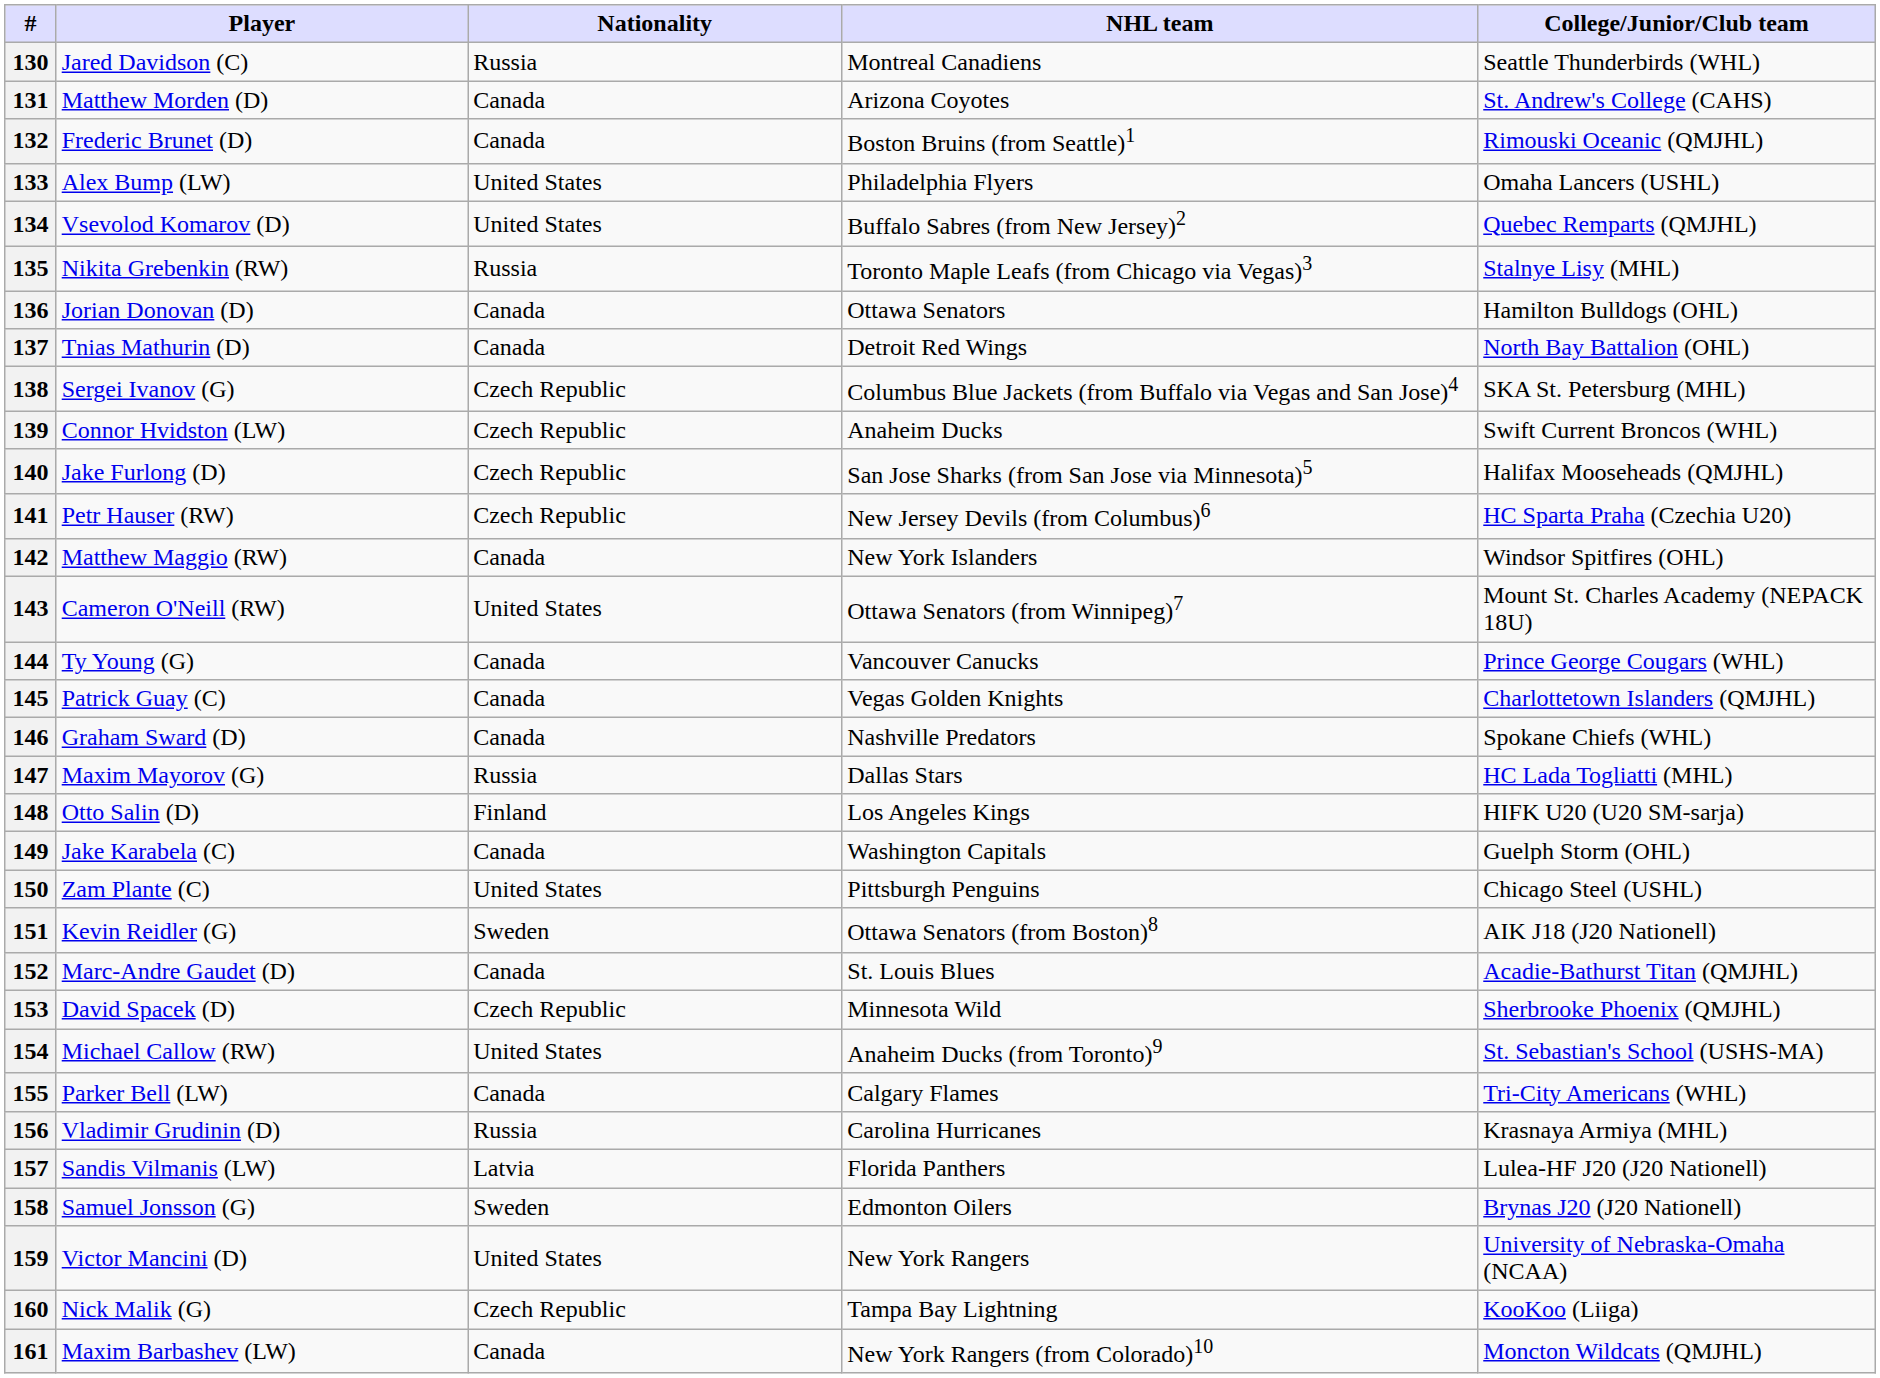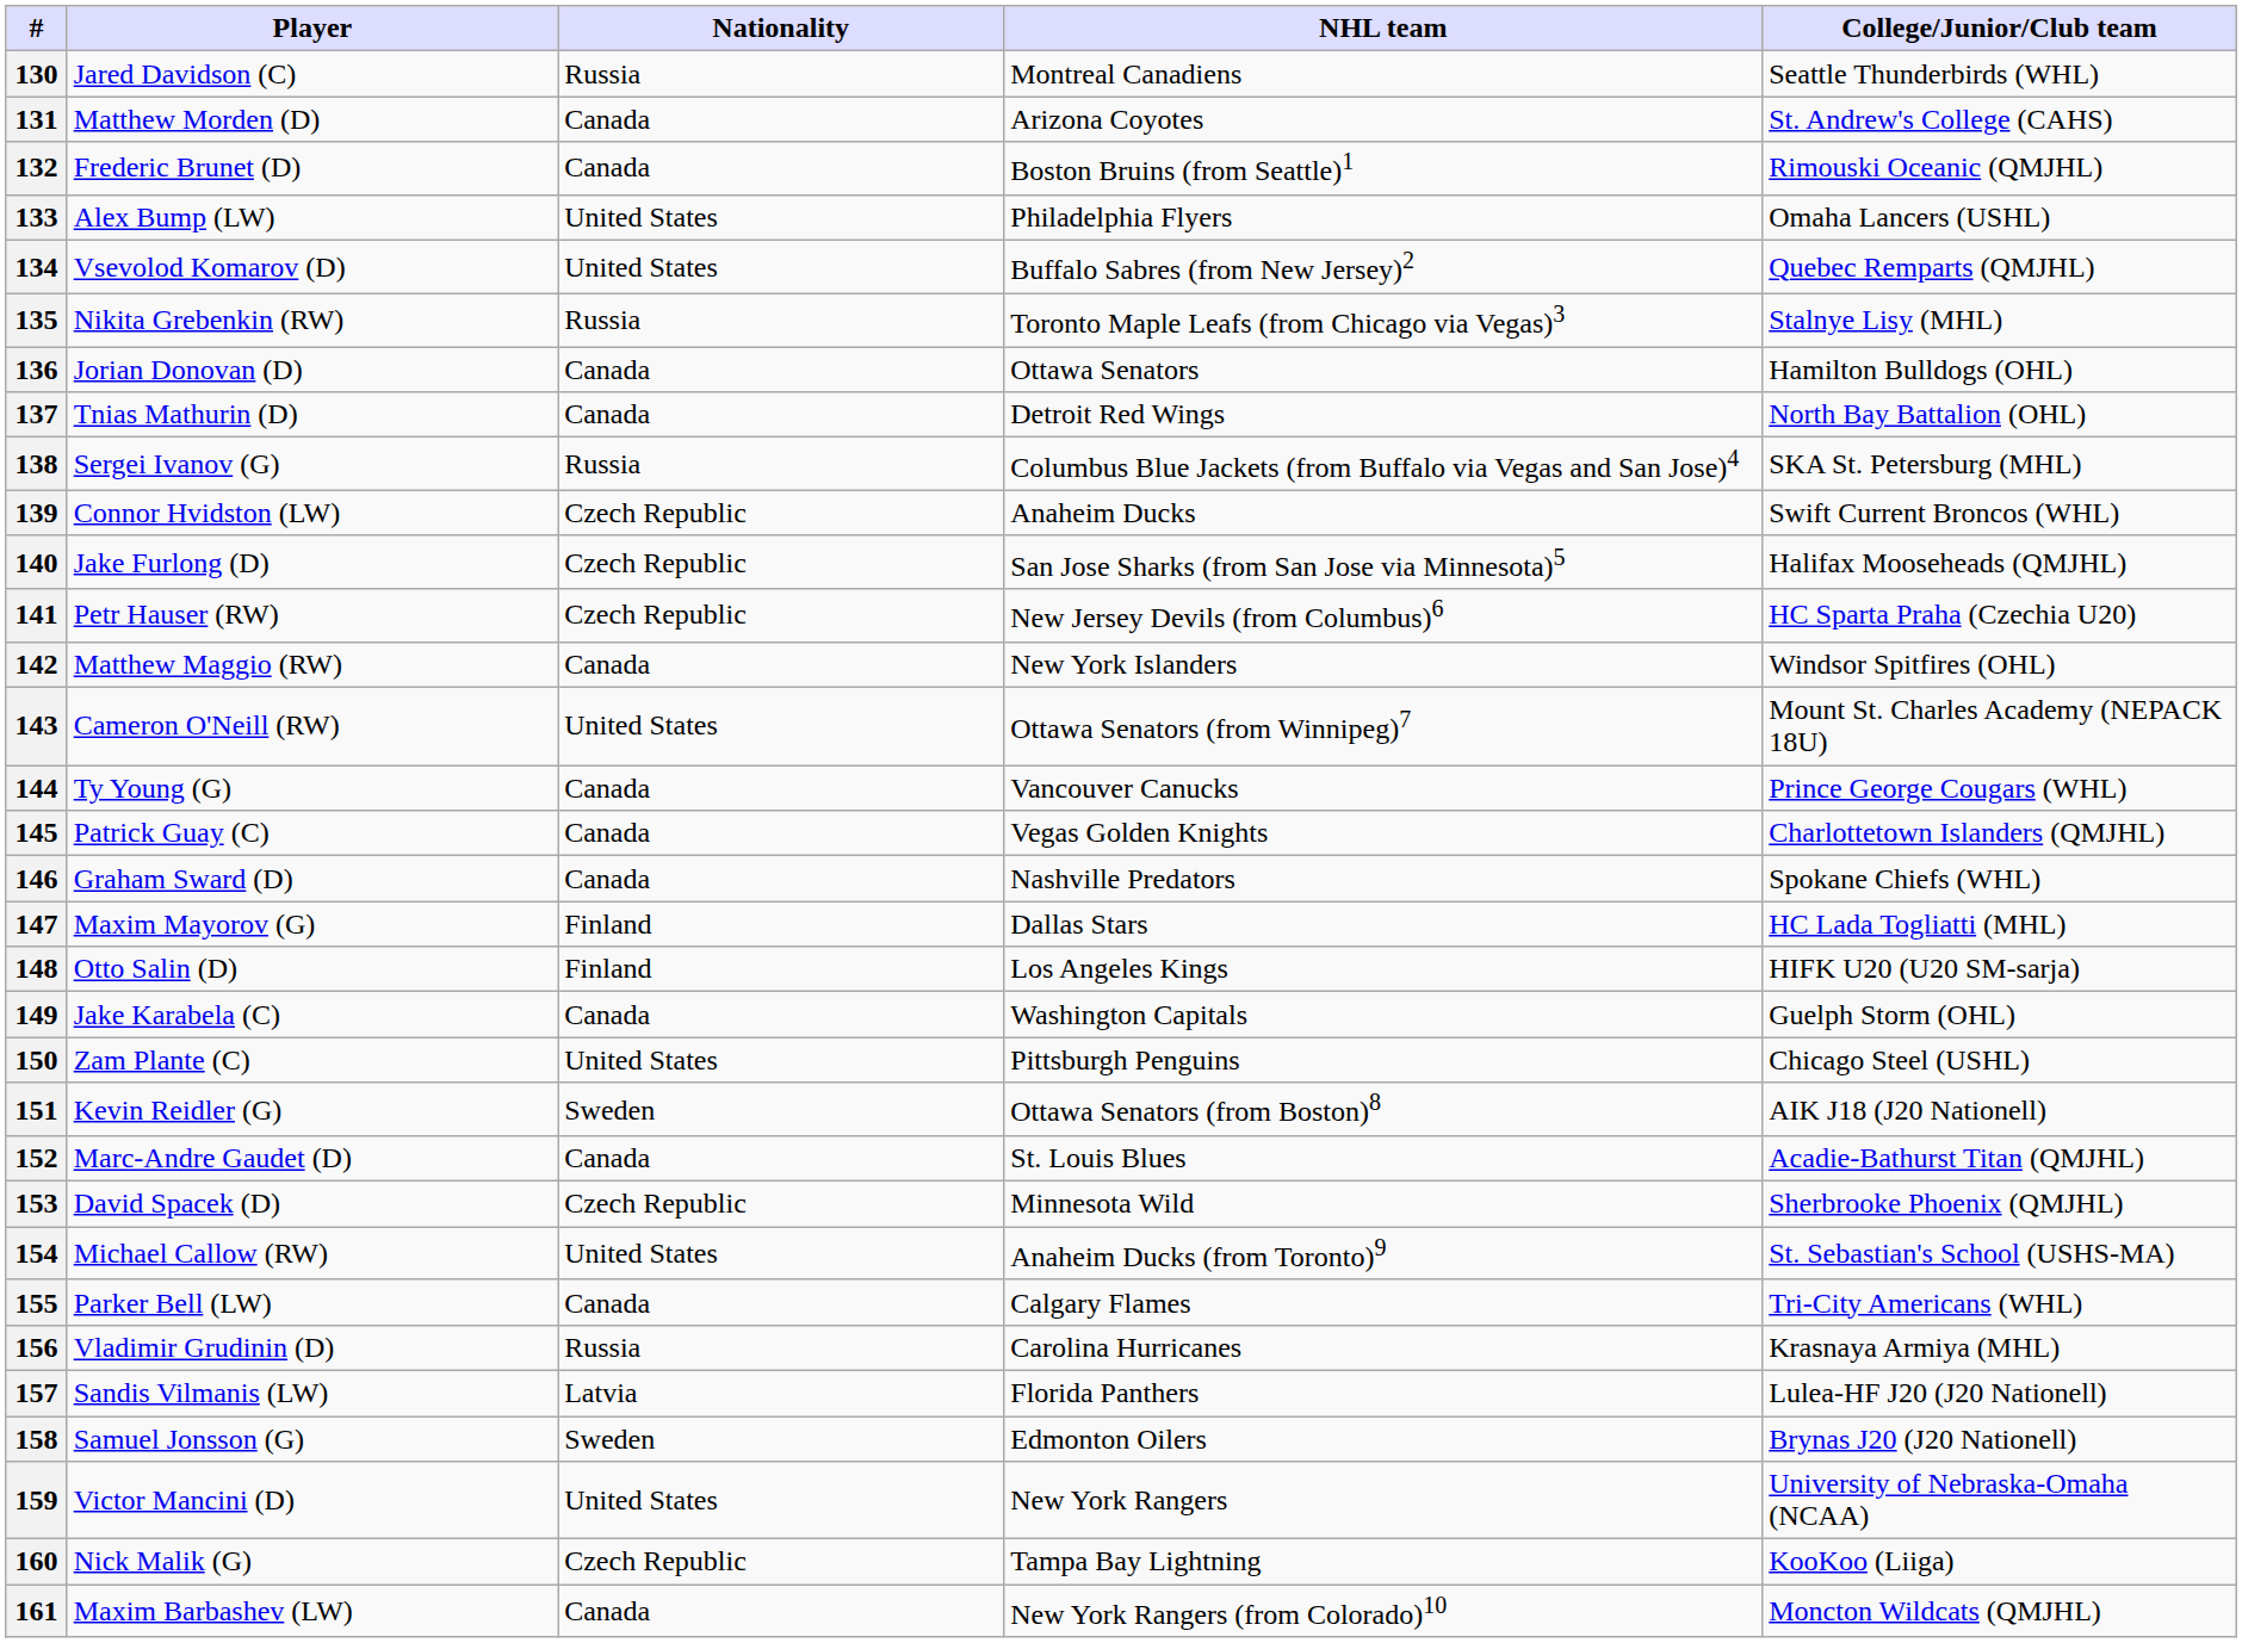138 | Nationality: Czech Republic -> Russia
147 | Nationality: Russia -> Finland
